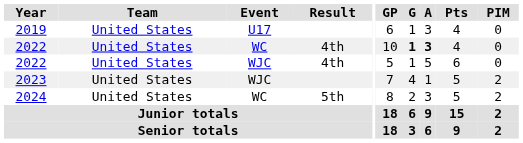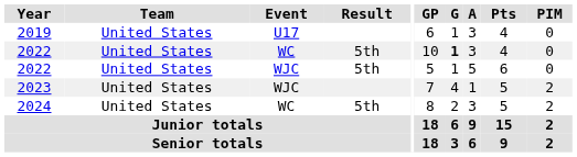2022 / WC | Result: 4th -> 5th
2022 / WC | A: bold -> normal
2022 / WJC | Result: 4th -> 5th
